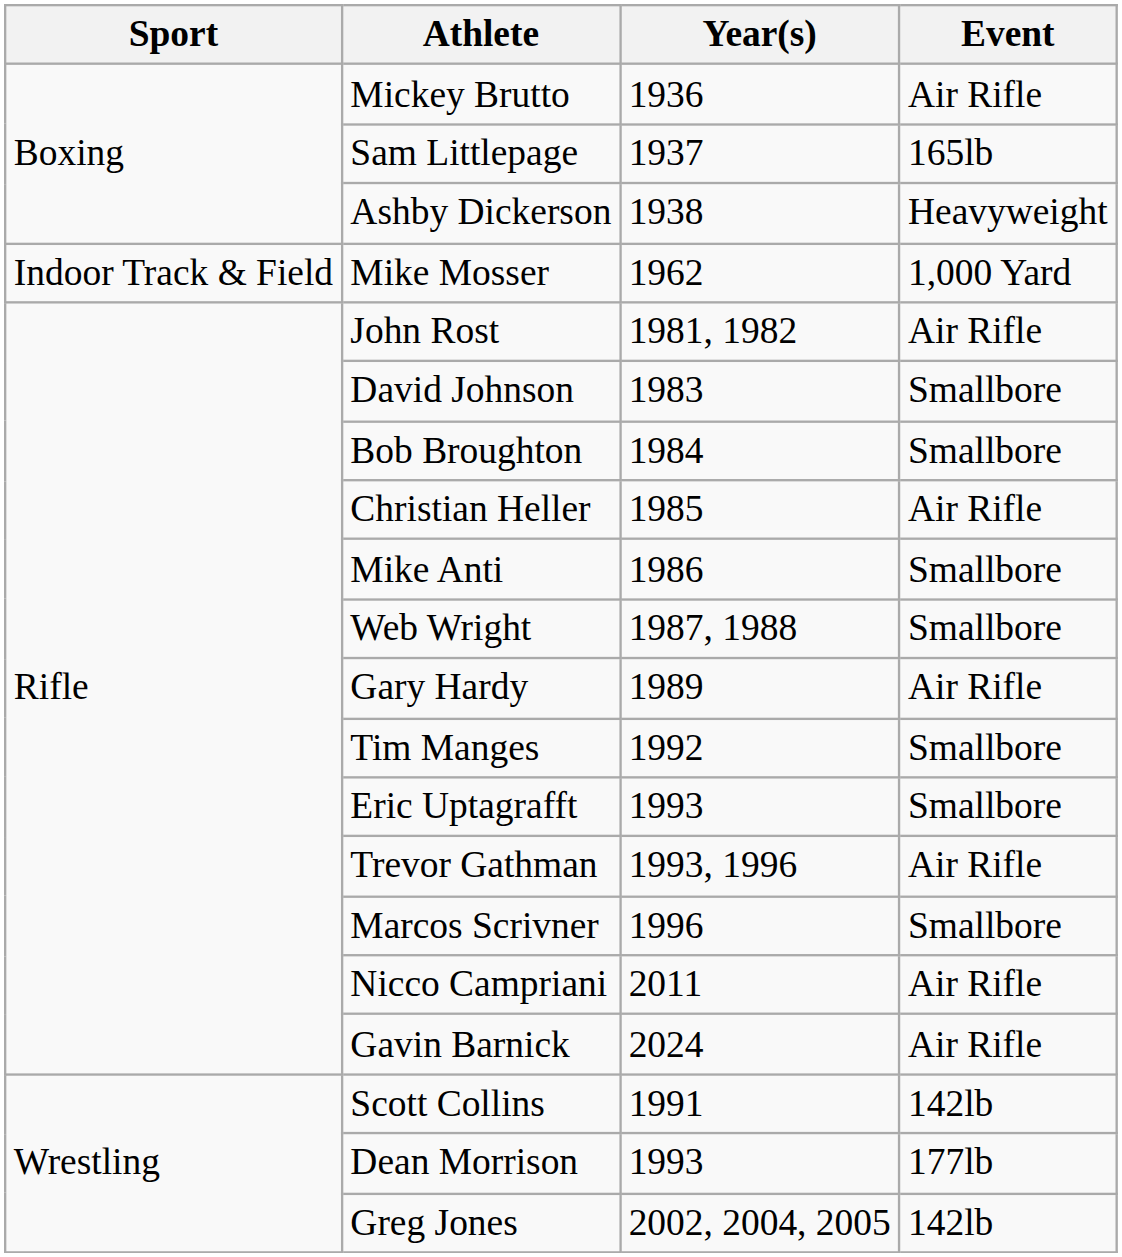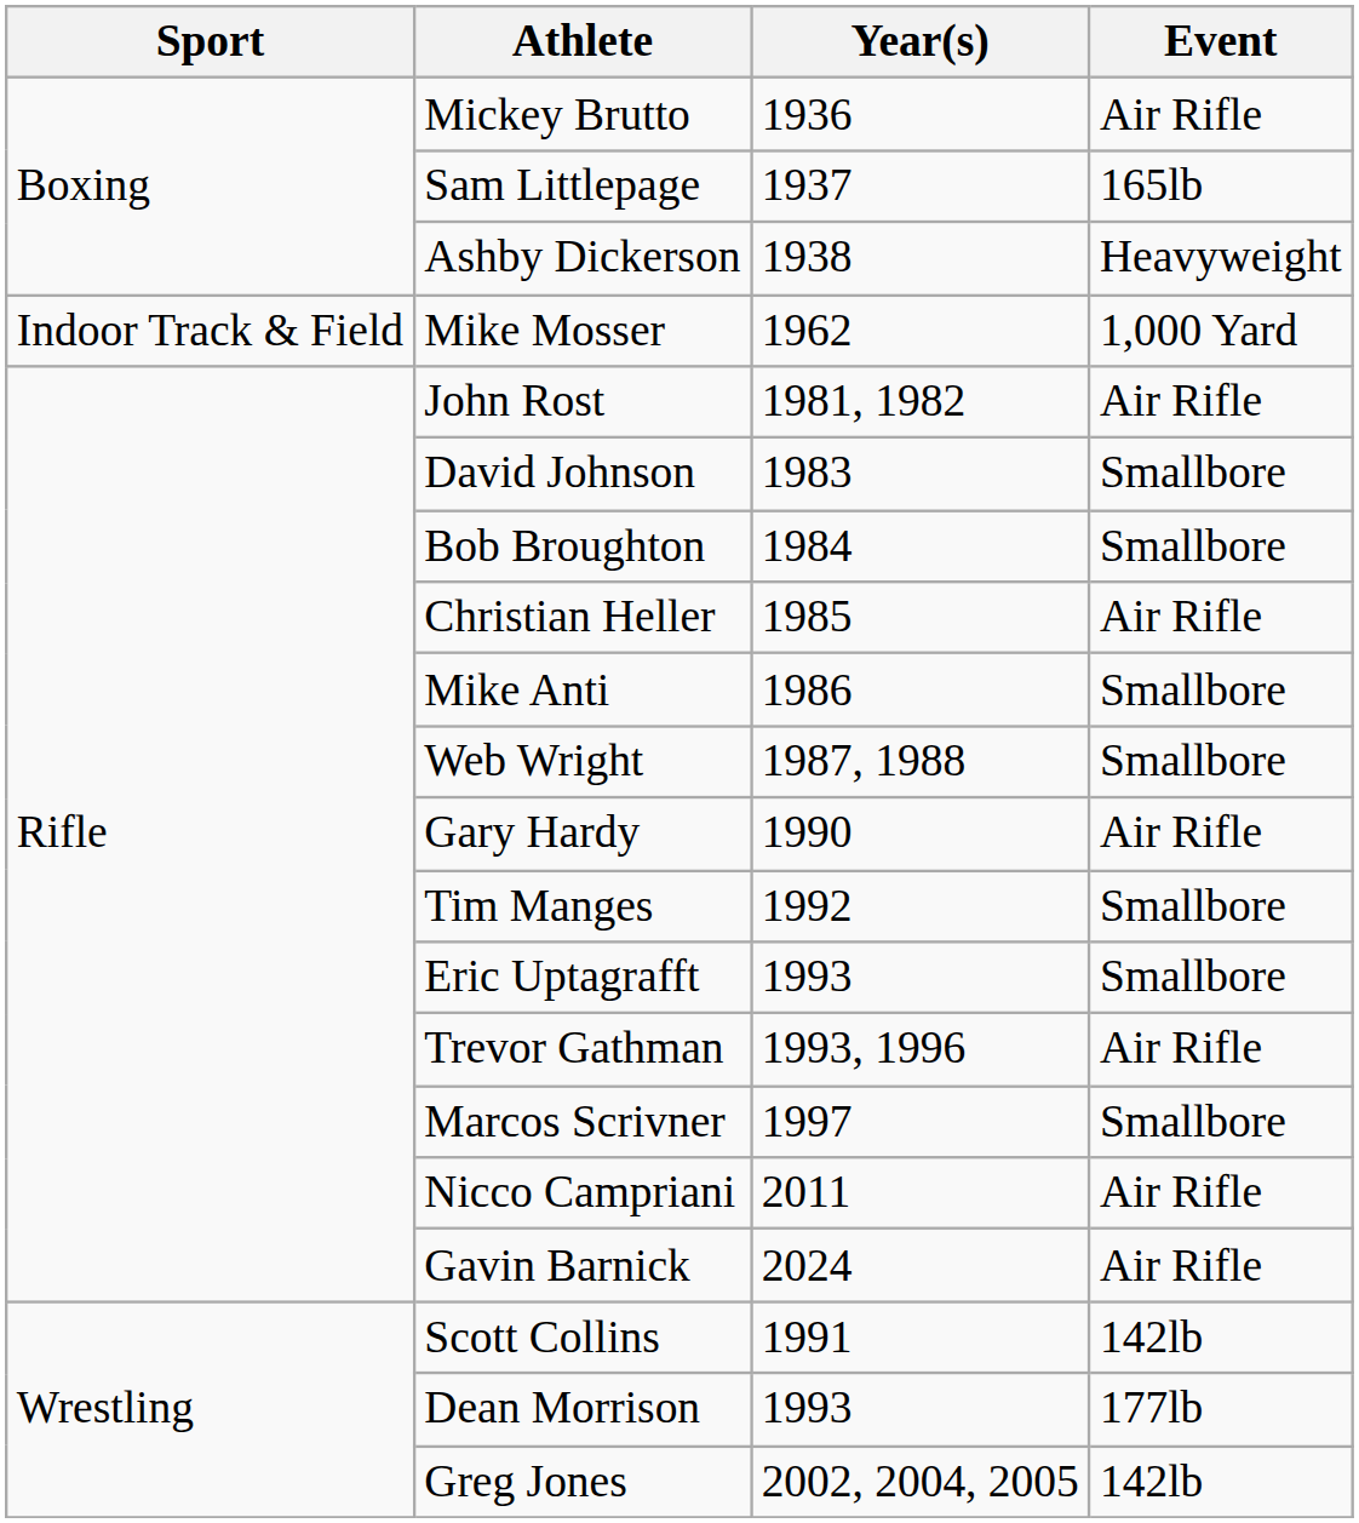Gary Hardy | Year(s): 1989 -> 1990
Marcos Scrivner | Year(s): 1996 -> 1997
